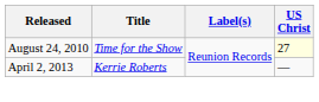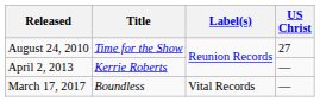August 24, 2010 | US Christ: lightyellow background -> no background
+ row: March 17, 2017 | Boundless | Vital Records | —
